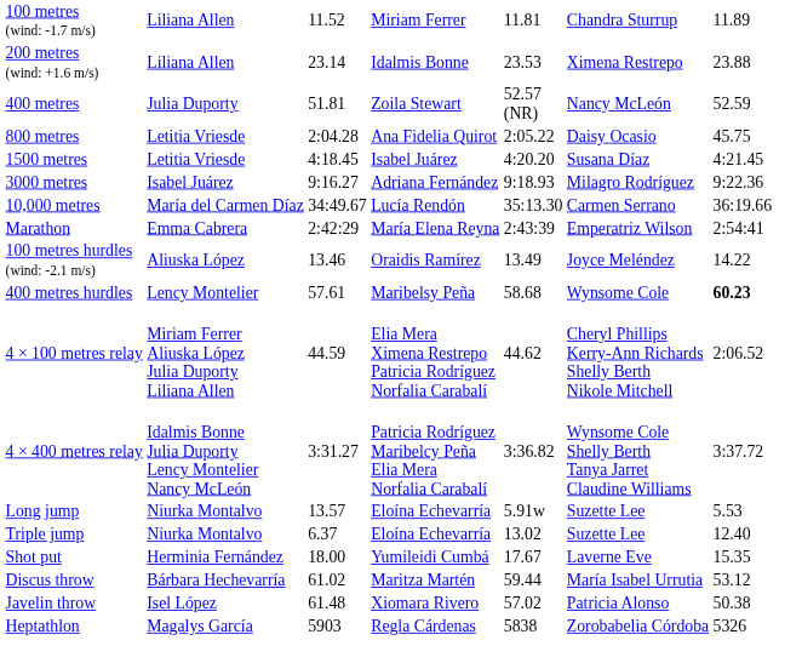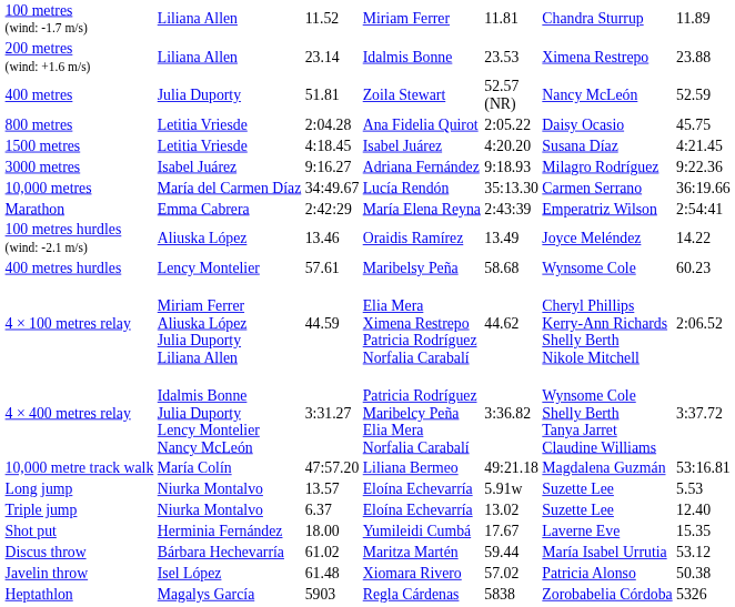400 metres hurdles | column 7: bold -> normal
+ row: 10,000 metre track walk | María Colín | 47:57.20 | Liliana Bermeo | 49:21.18 | Magdalena Guzmán | 53:16.81
